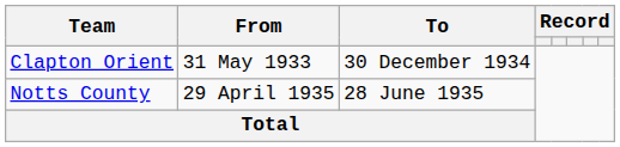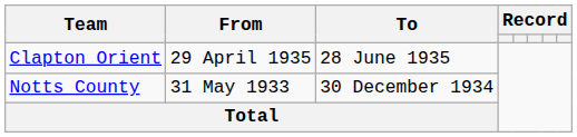Clapton Orient | From: 31 May 1933 -> 29 April 1935
Clapton Orient | To: 30 December 1934 -> 28 June 1935
Notts County | From: 29 April 1935 -> 31 May 1933
Notts County | To: 28 June 1935 -> 30 December 1934
